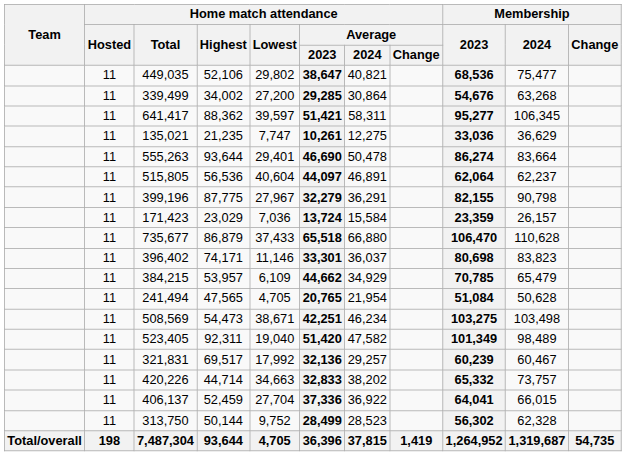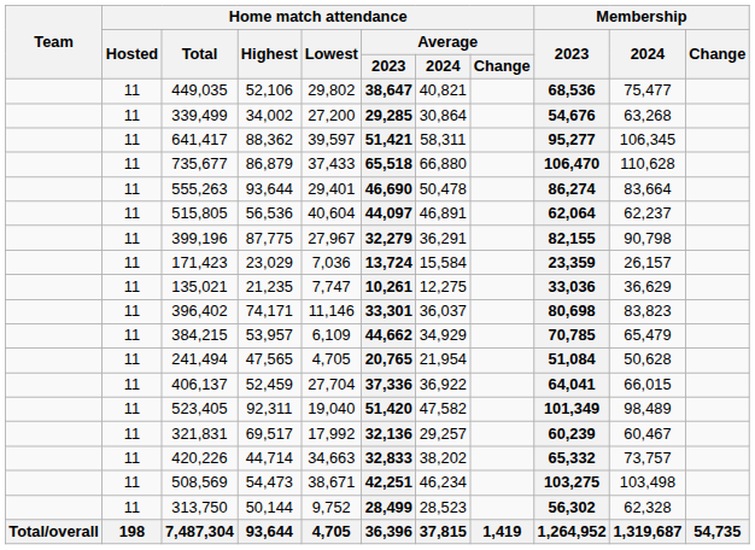rows swapped: 735,677 <-> 135,021
rows swapped: 406,137 <-> 508,569
